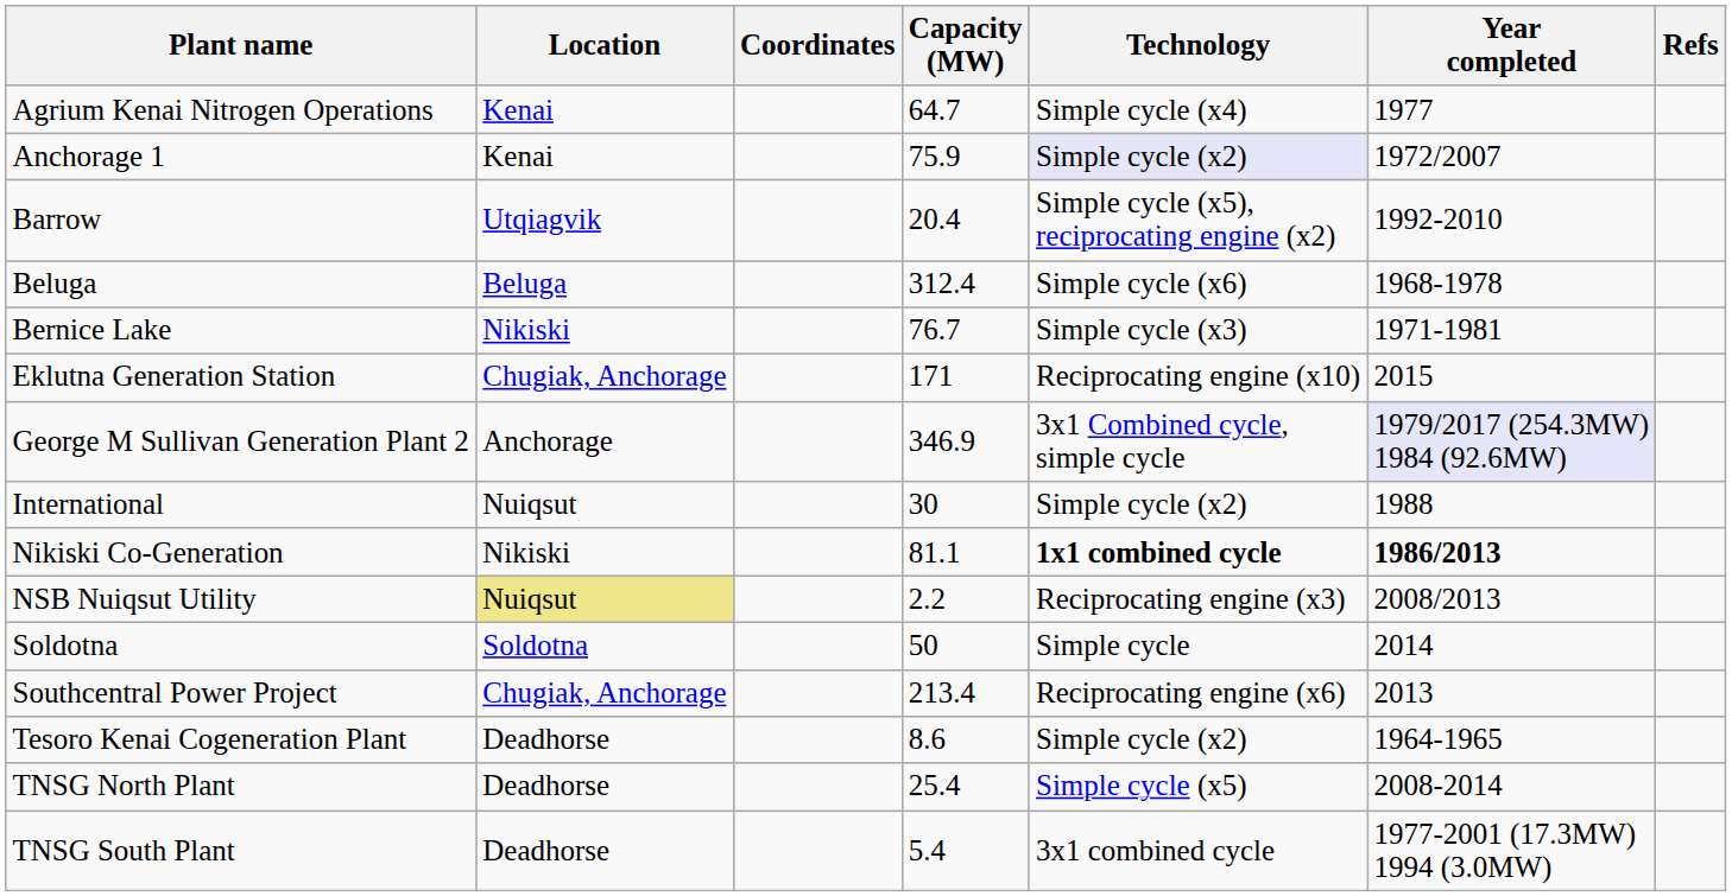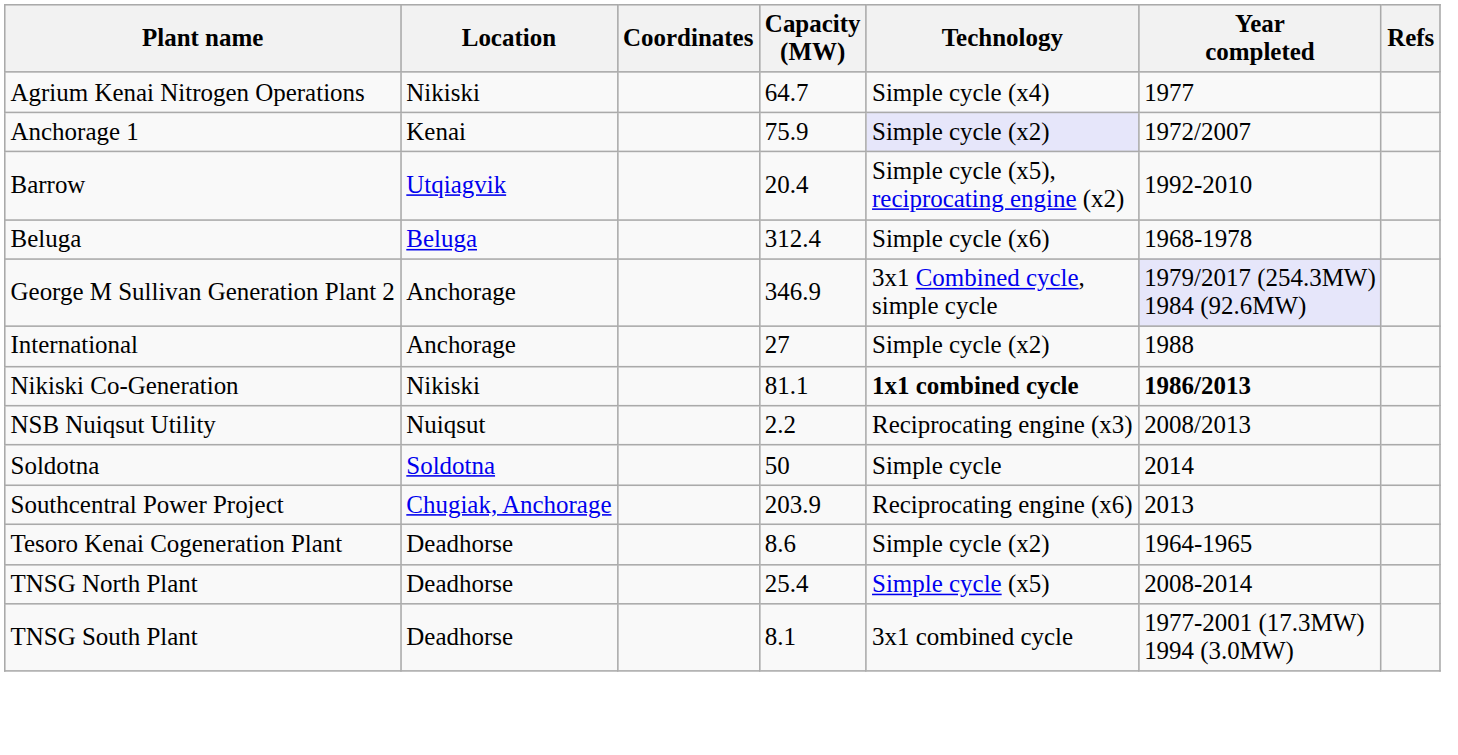Agrium Kenai Nitrogen Operations | Location: Kenai -> Nikiski
- row: Bernice Lake | Nikiski | 76.7 | Simple cycle (x3) | 1971-1981
- row: Eklutna Generation Station | Chugiak, Anchorage | 171 | Reciprocating engine (x10) | 2015
International | Location: Nuiqsut -> Anchorage
International | Capacity (MW): 30 -> 27
NSB Nuiqsut Utility | Location: khaki background -> no background
Southcentral Power Project | Capacity (MW): 213.4 -> 203.9
TNSG South Plant | Capacity (MW): 5.4 -> 8.1
